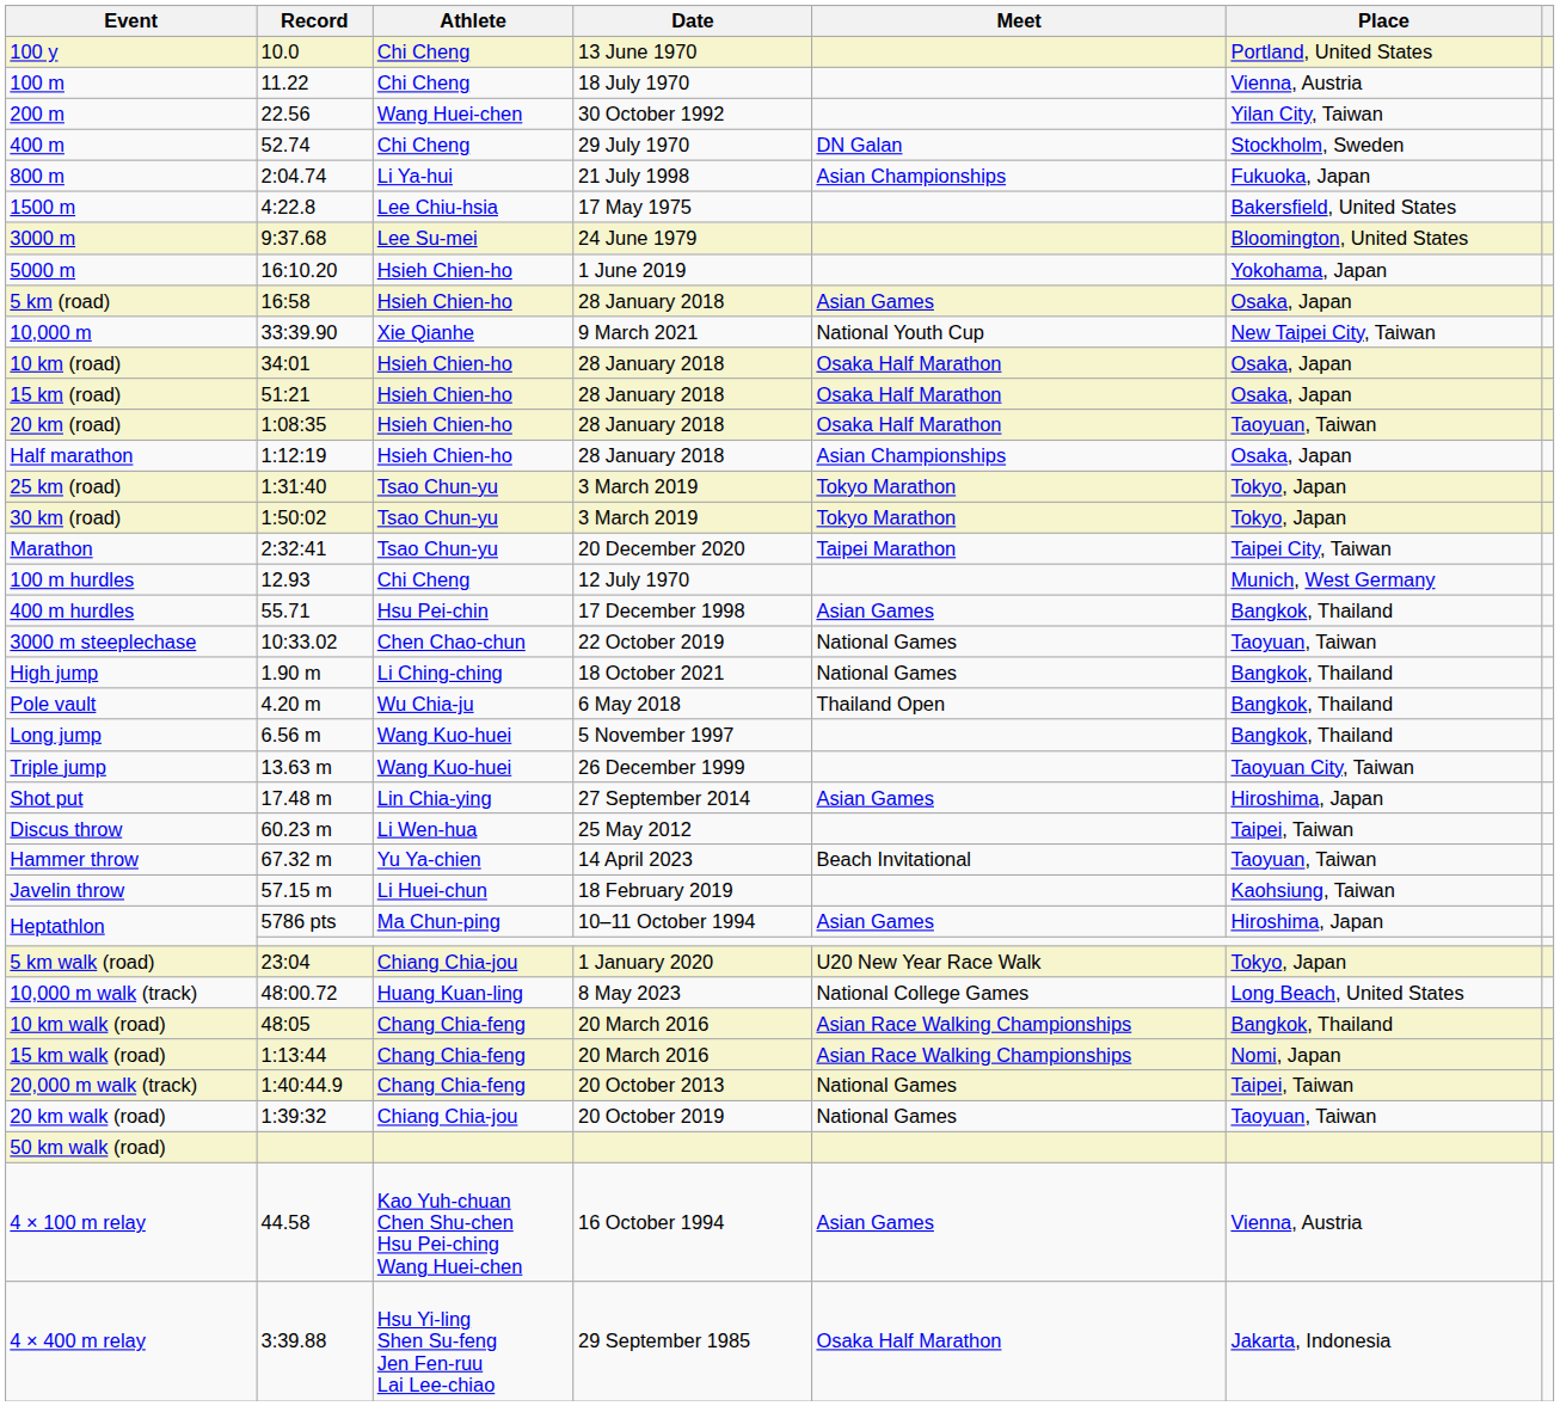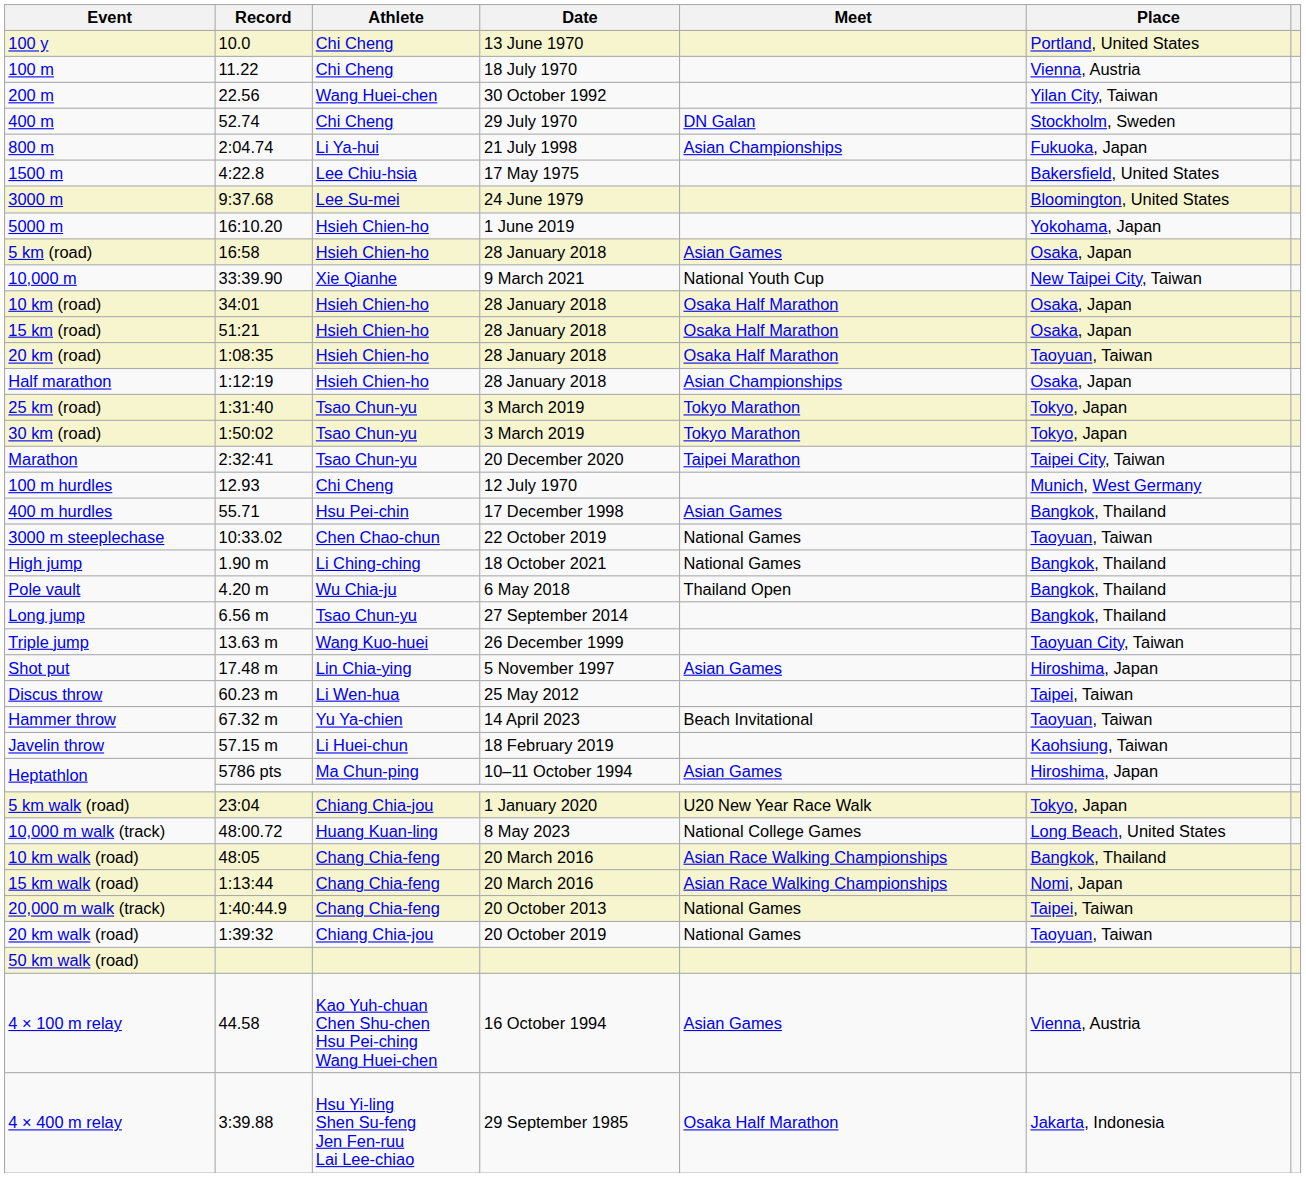Long jump | Athlete: Wang Kuo-huei -> Tsao Chun-yu
Long jump | Date: 5 November 1997 -> 27 September 2014
Shot put | Date: 27 September 2014 -> 5 November 1997
